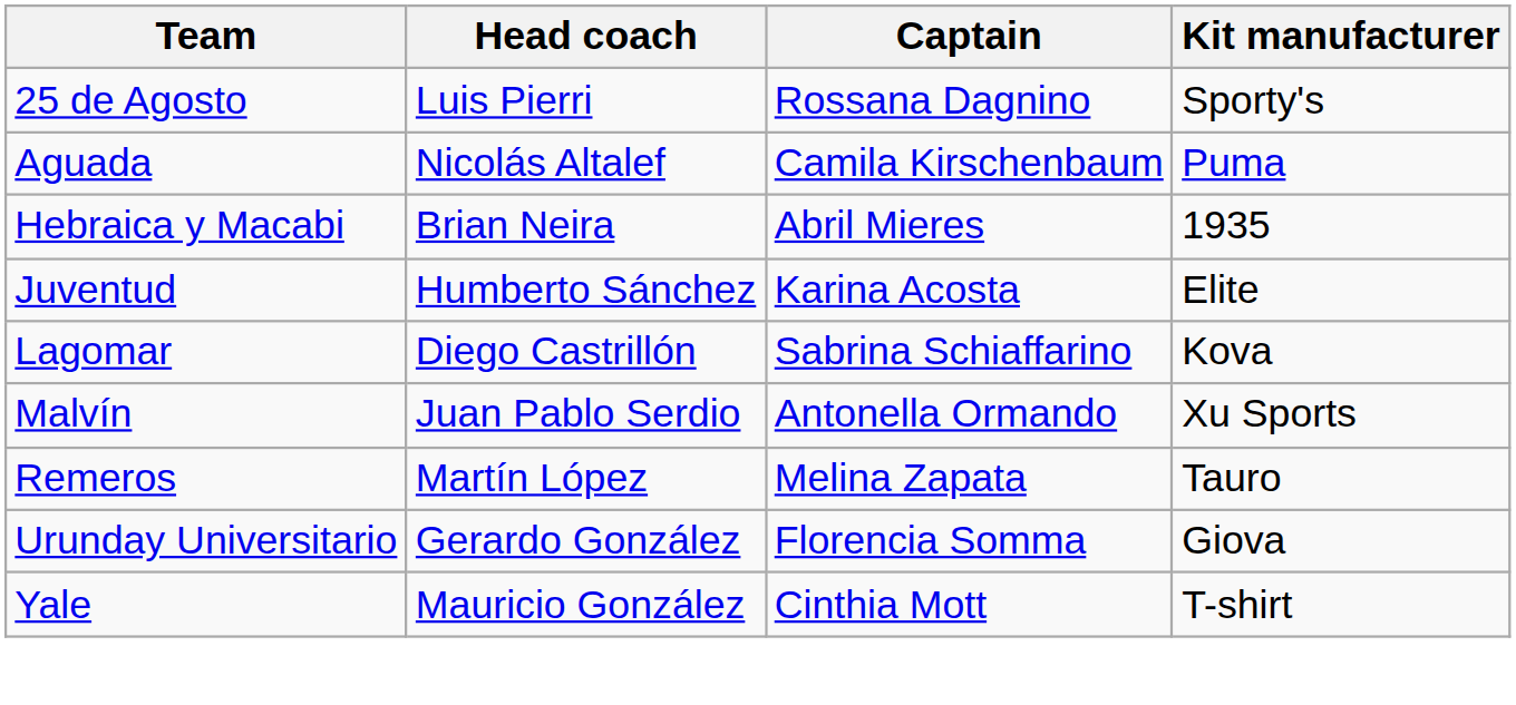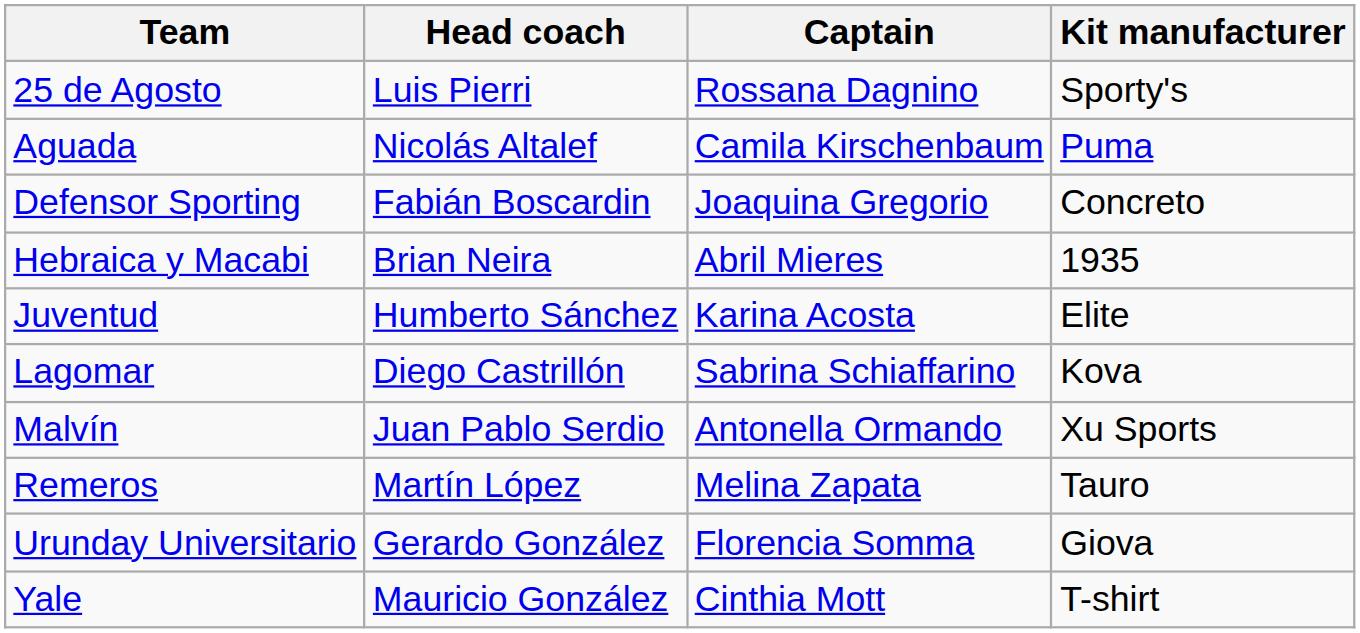+ row: Defensor Sporting | Fabián Boscardin | Joaquina Gregorio | Concreto
